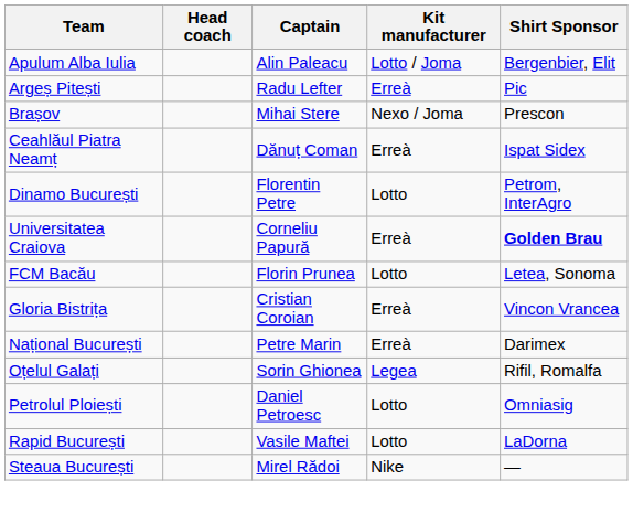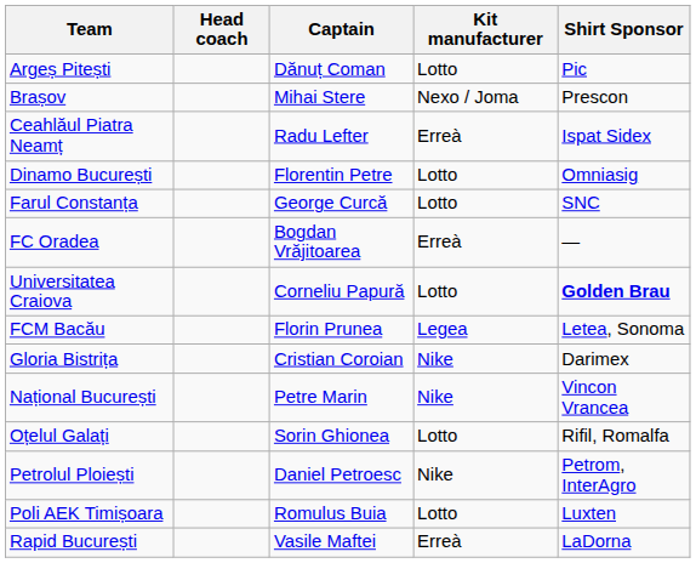- row: Apulum Alba Iulia | Alin Paleacu | Lotto / Joma | Bergenbier, Elit
Argeș Pitești | Captain: Radu Lefter -> Dănuț Coman
Argeș Pitești | Kit manufacturer: Erreà -> Lotto
Ceahlăul Piatra Neamț | Captain: Dănuț Coman -> Radu Lefter
Dinamo București | Shirt Sponsor: Petrom, InterAgro -> Omniasig
+ row: Farul Constanța | George Curcă | Lotto | SNC
+ row: FC Oradea | Bogdan Vrăjitoarea | Erreà | —
Universitatea Craiova | Kit manufacturer: Erreà -> Lotto
FCM Bacău | Kit manufacturer: Lotto -> Legea
Gloria Bistrița | Kit manufacturer: Erreà -> Nike
Gloria Bistrița | Shirt Sponsor: Vincon Vrancea -> Darimex
Național București | Kit manufacturer: Erreà -> Nike
Național București | Shirt Sponsor: Darimex -> Vincon Vrancea
Oțelul Galați | Kit manufacturer: Legea -> Lotto
Petrolul Ploiești | Kit manufacturer: Lotto -> Nike
Petrolul Ploiești | Shirt Sponsor: Omniasig -> Petrom, InterAgro
+ row: Poli AEK Timișoara | Romulus Buia | Lotto | Luxten
Rapid București | Kit manufacturer: Lotto -> Erreà
- row: Steaua București | Mirel Rădoi | Nike | —
